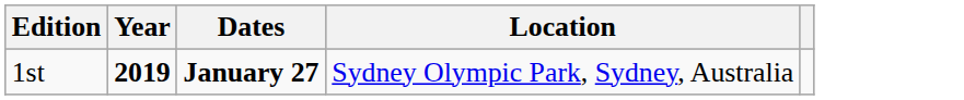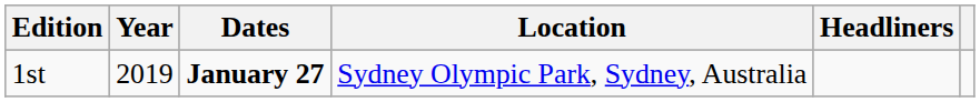+ column: Headliners
1st | Year: bold -> normal
